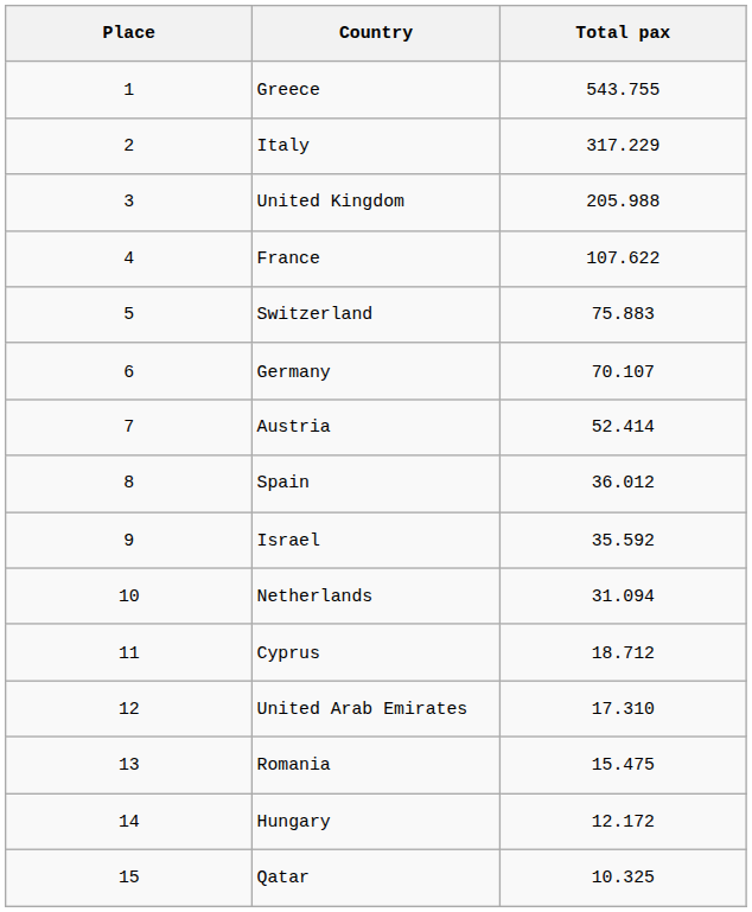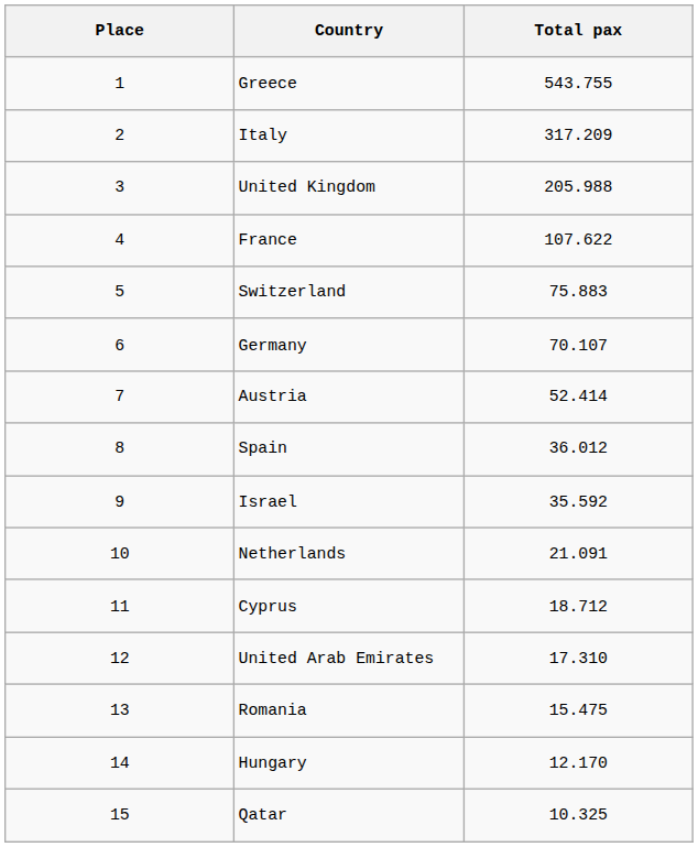Italy | Total pax: 317.229 -> 317.209
Netherlands | Total pax: 31.094 -> 21.091
Hungary | Total pax: 12.172 -> 12.170
